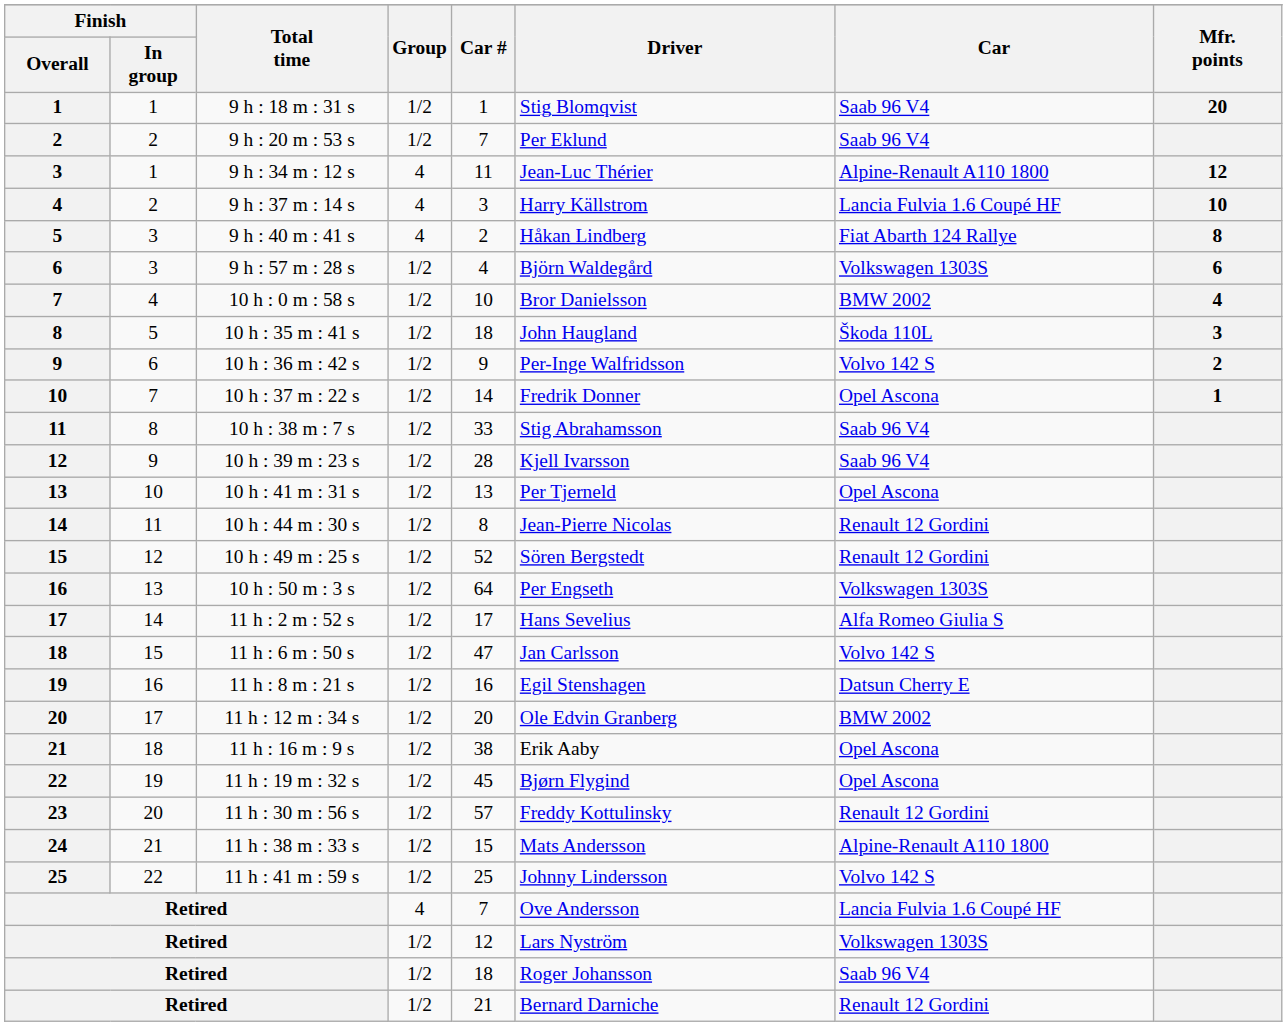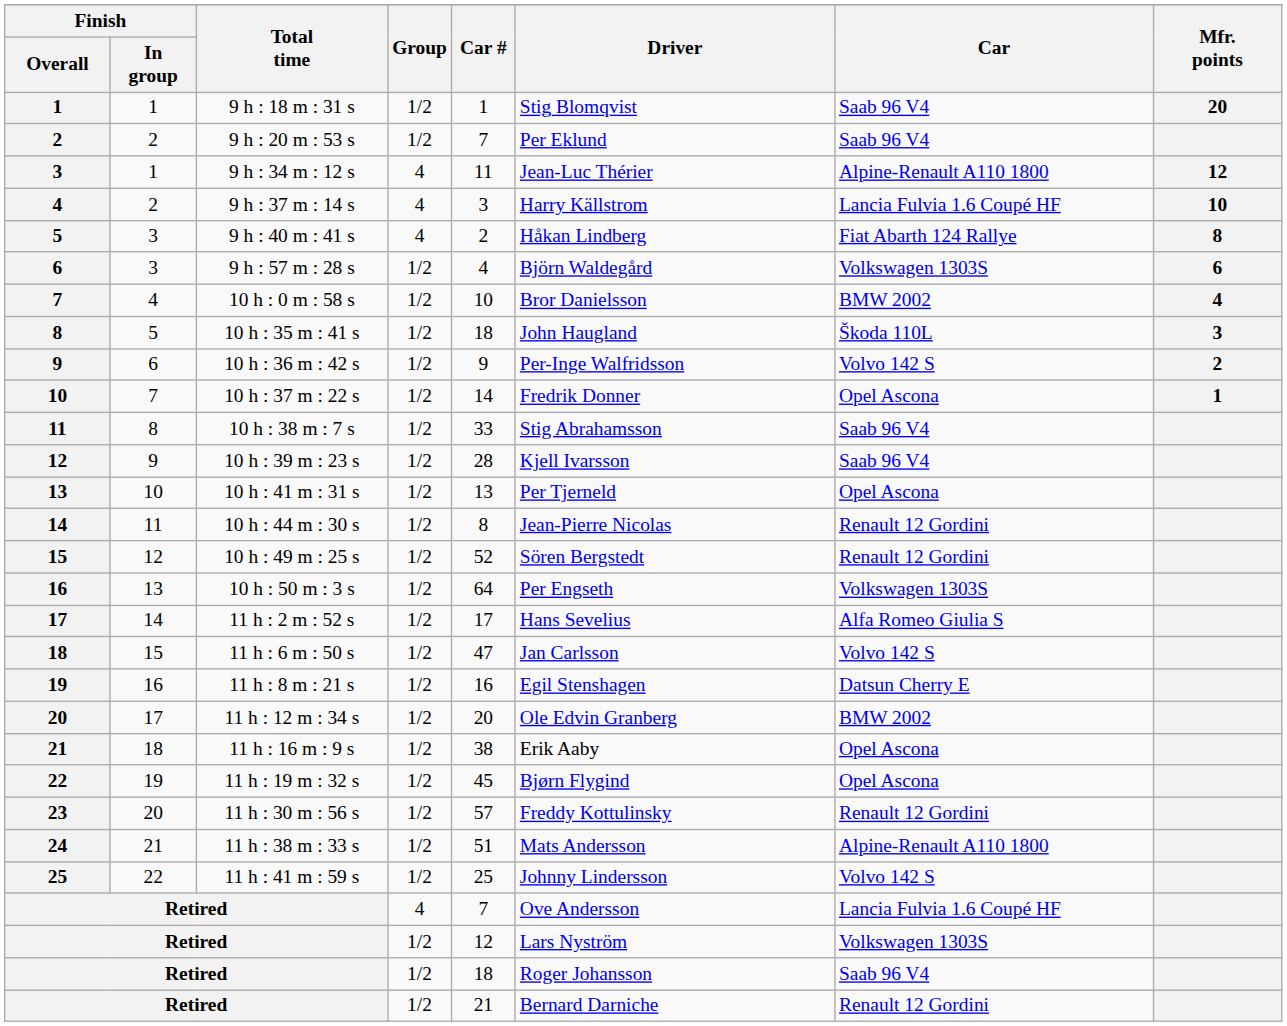24 | Car #: 15 -> 51
